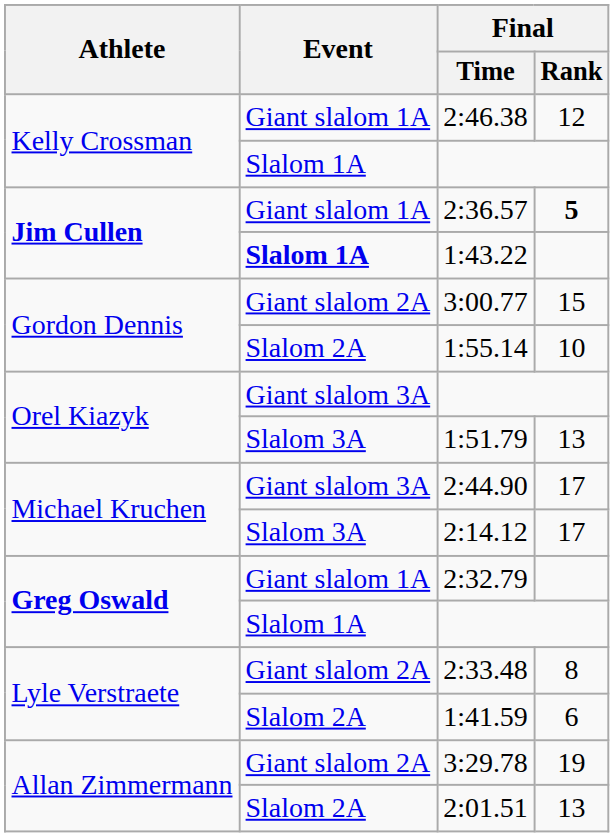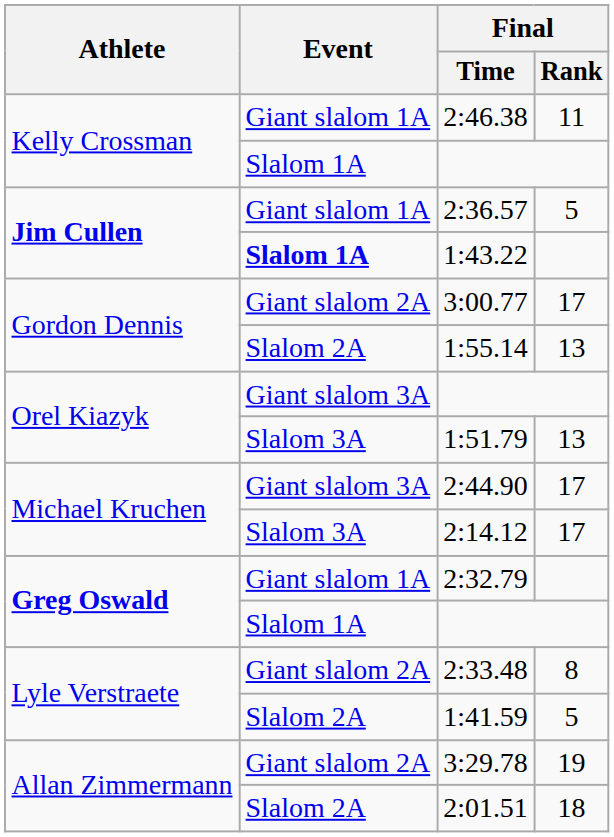2:46.38 | Final / Rank: 12 -> 11
2:36.57 | Final / Rank: bold -> normal
3:00.77 | Final / Rank: 15 -> 17
1:55.14 | Final / Rank: 10 -> 13
1:41.59 | Final / Rank: 6 -> 5
2:01.51 | Final / Rank: 13 -> 18
